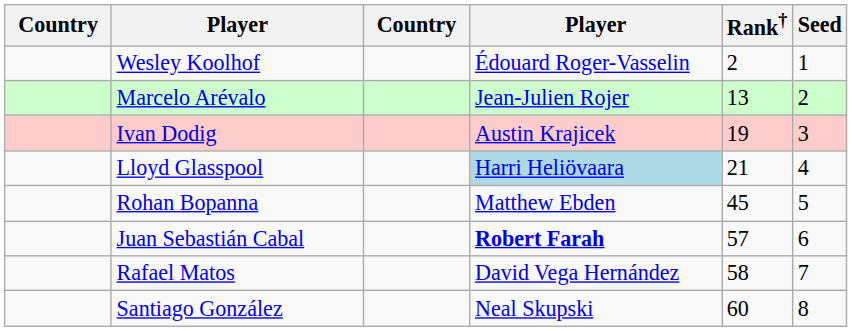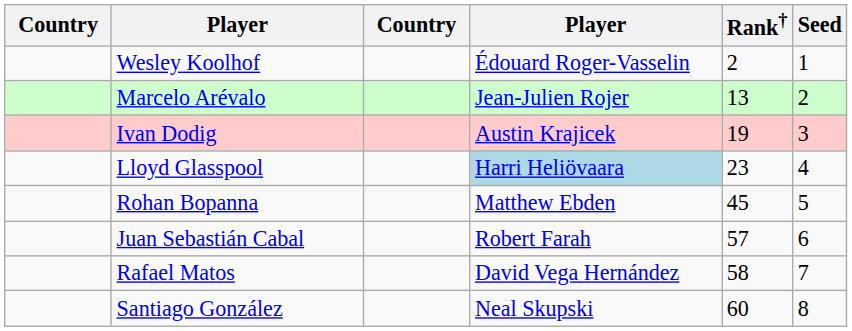Lloyd Glasspool | Rank†: 21 -> 23
Juan Sebastián Cabal | column 4: bold -> normal
